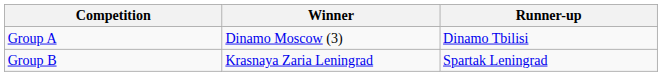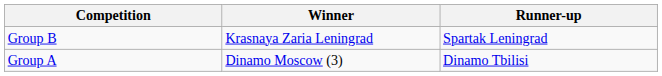rows swapped: Group A <-> Group B
